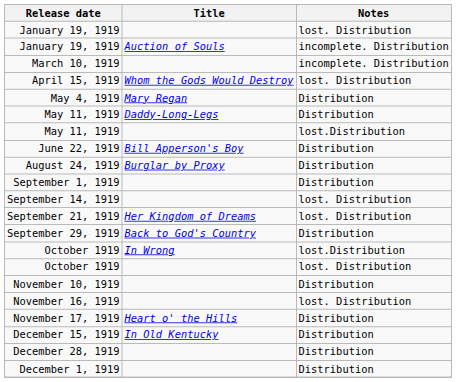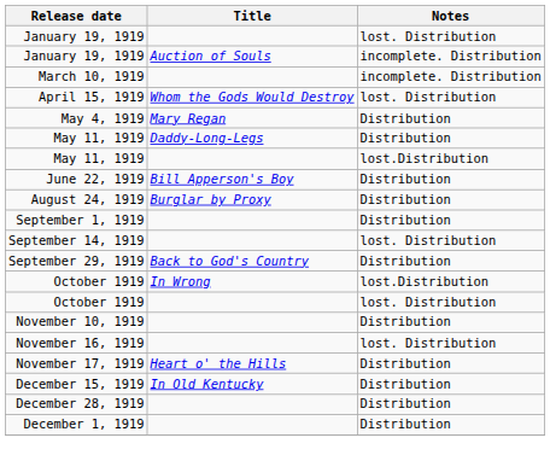- row: September 21, 1919 | Her Kingdom of Dreams | lost. Distribution
